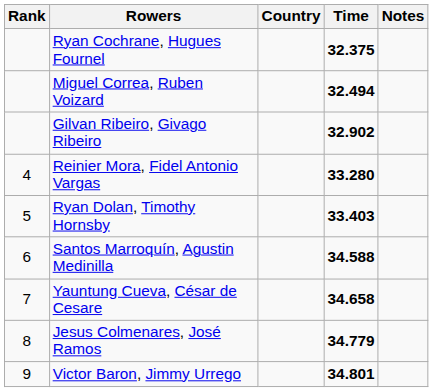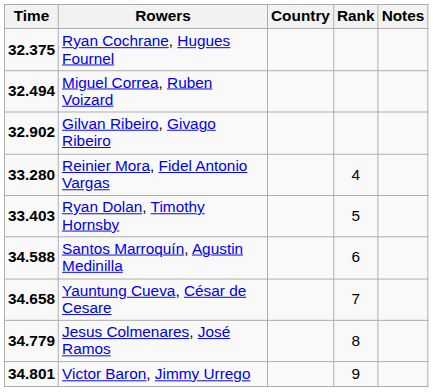columns swapped: Rank <-> Time
